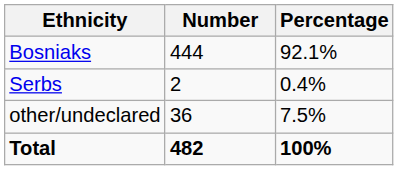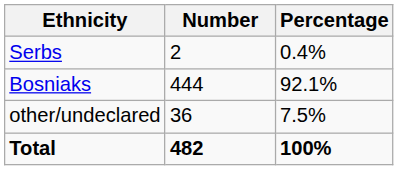rows swapped: Bosniaks <-> Serbs
